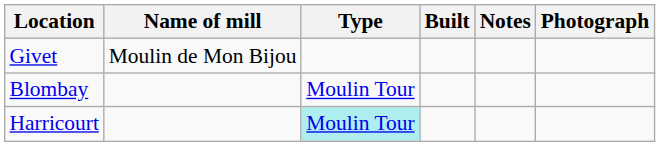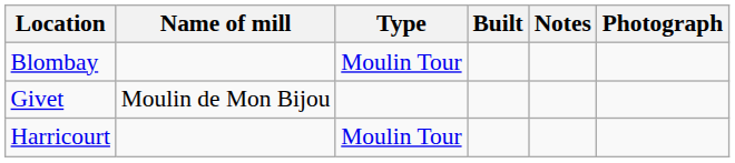rows swapped: Blombay <-> Givet
Harricourt | Type: paleturquoise background -> no background
